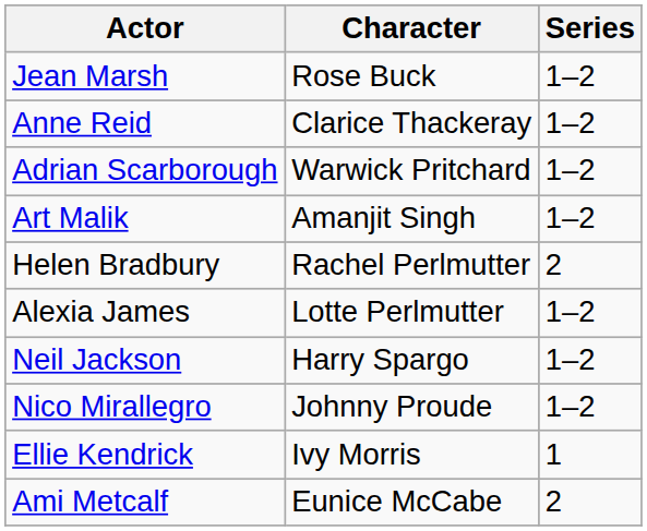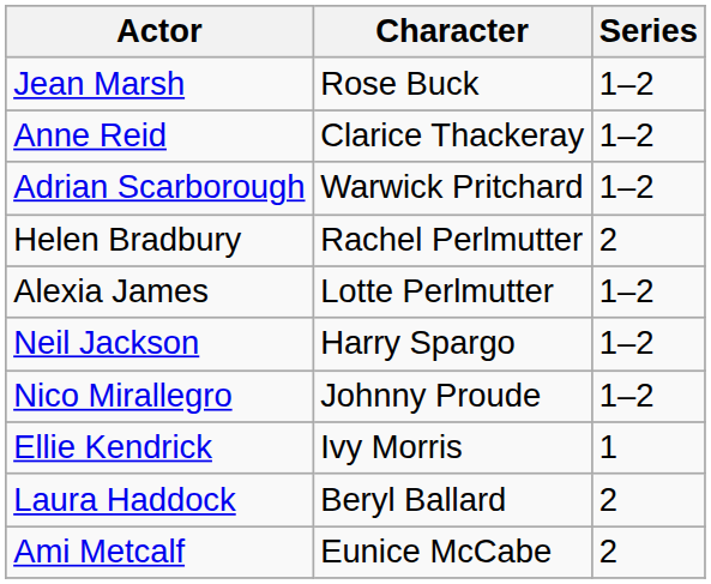- row: Art Malik | Amanjit Singh | 1–2
+ row: Laura Haddock | Beryl Ballard | 2
